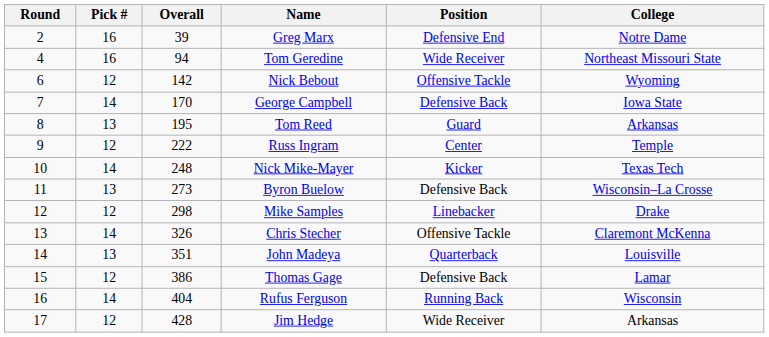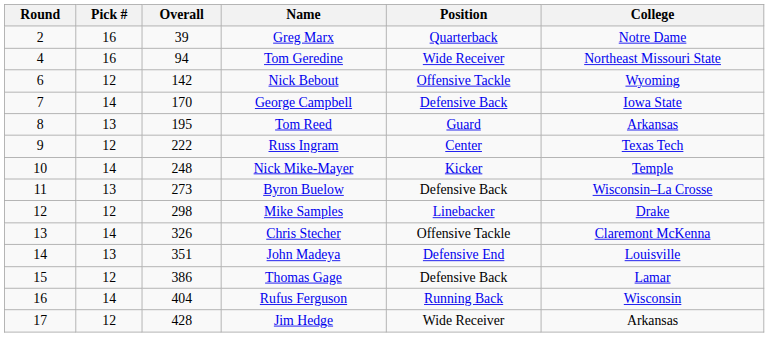Greg Marx | Position: Defensive End -> Quarterback
Russ Ingram | College: Temple -> Texas Tech
Nick Mike-Mayer | College: Texas Tech -> Temple
John Madeya | Position: Quarterback -> Defensive End
